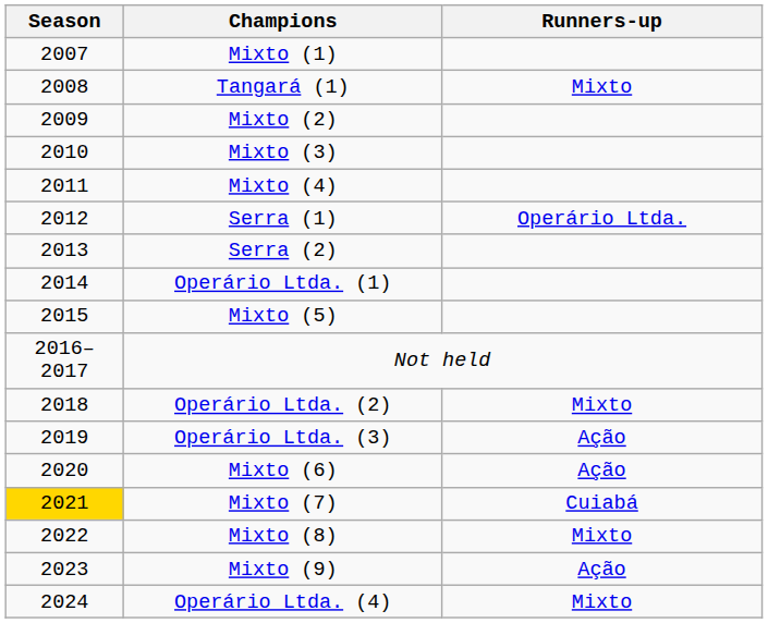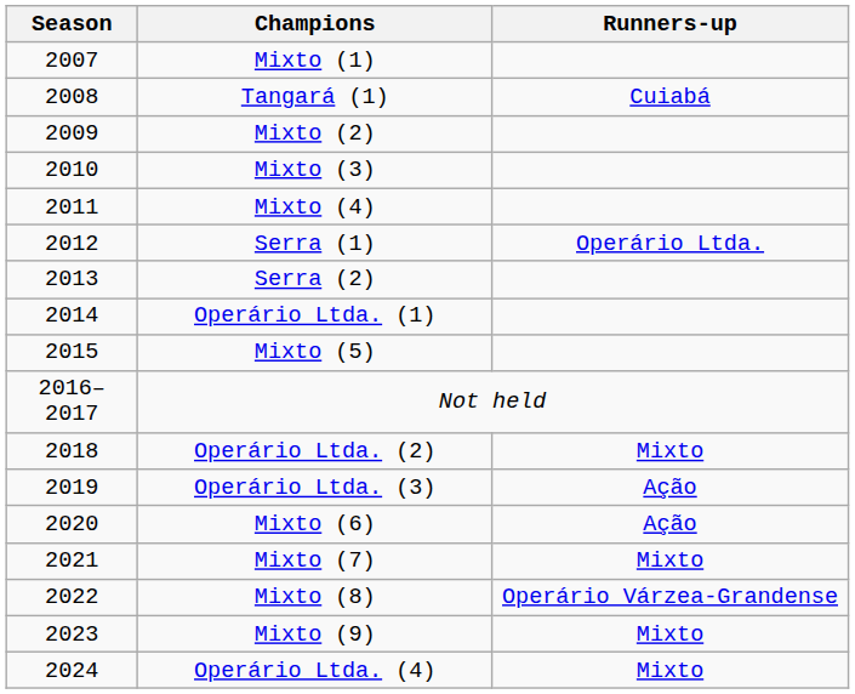Tangará (1) | Runners-up: Mixto -> Cuiabá
Mixto (7) | Season: gold background -> no background
Mixto (7) | Runners-up: Cuiabá -> Mixto
Mixto (8) | Runners-up: Mixto -> Operário Várzea-Grandense
Mixto (9) | Runners-up: Ação -> Mixto
